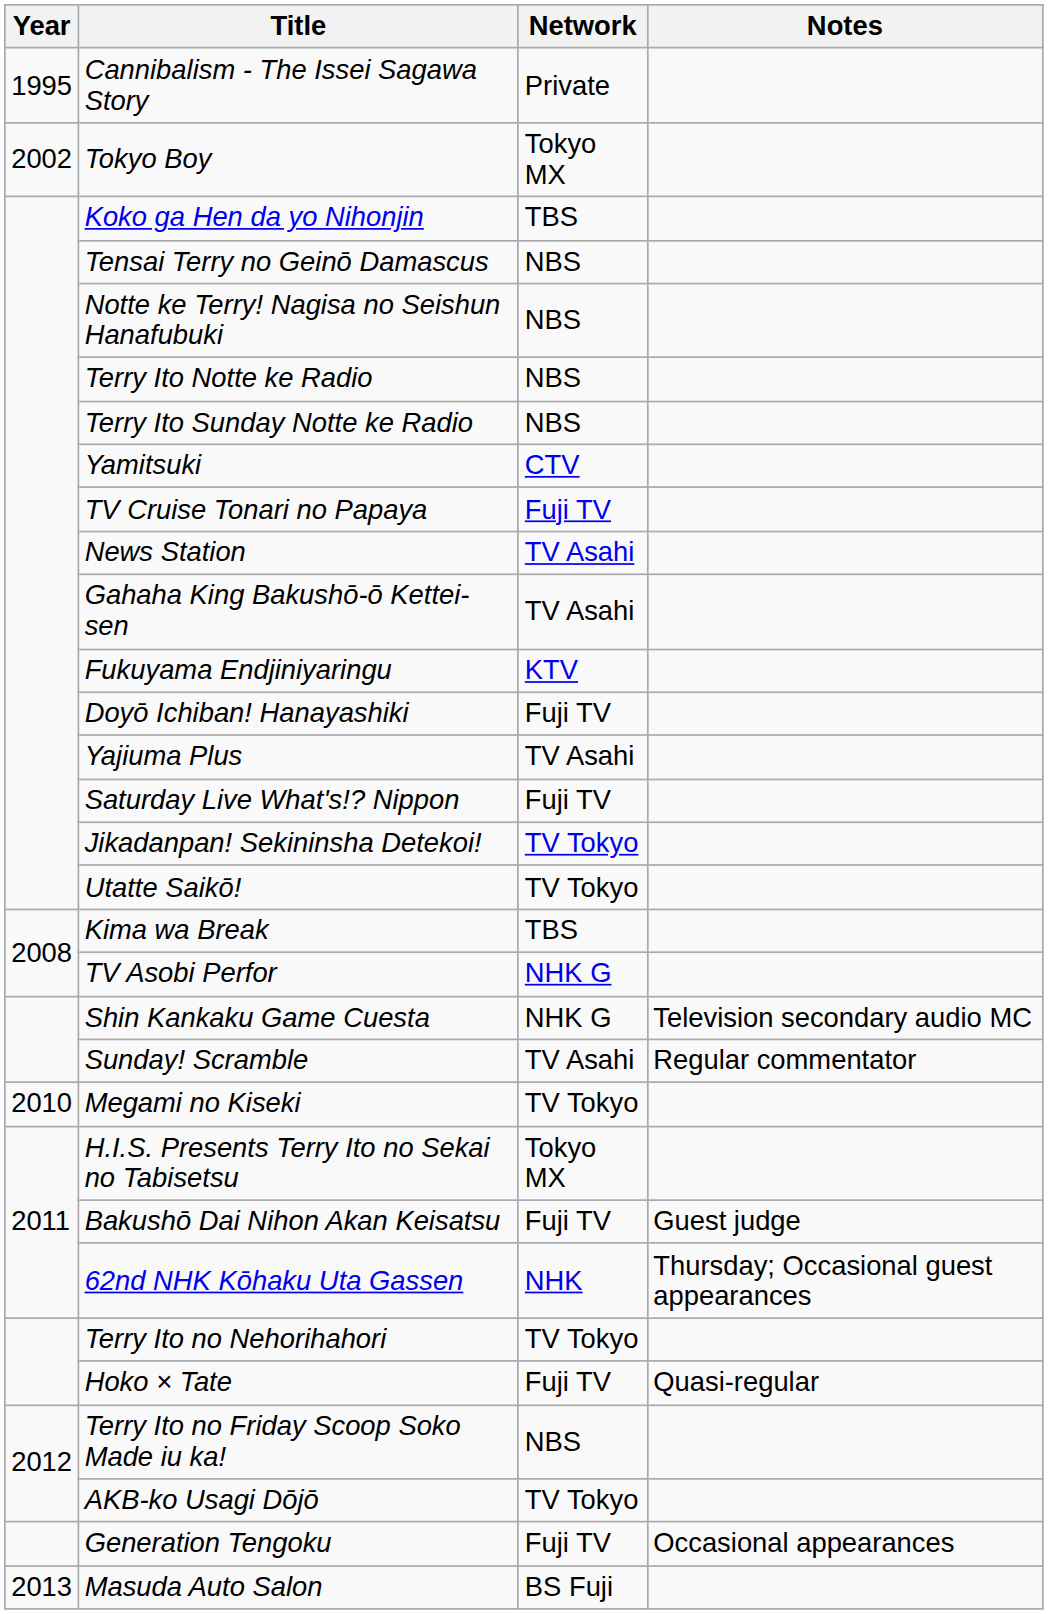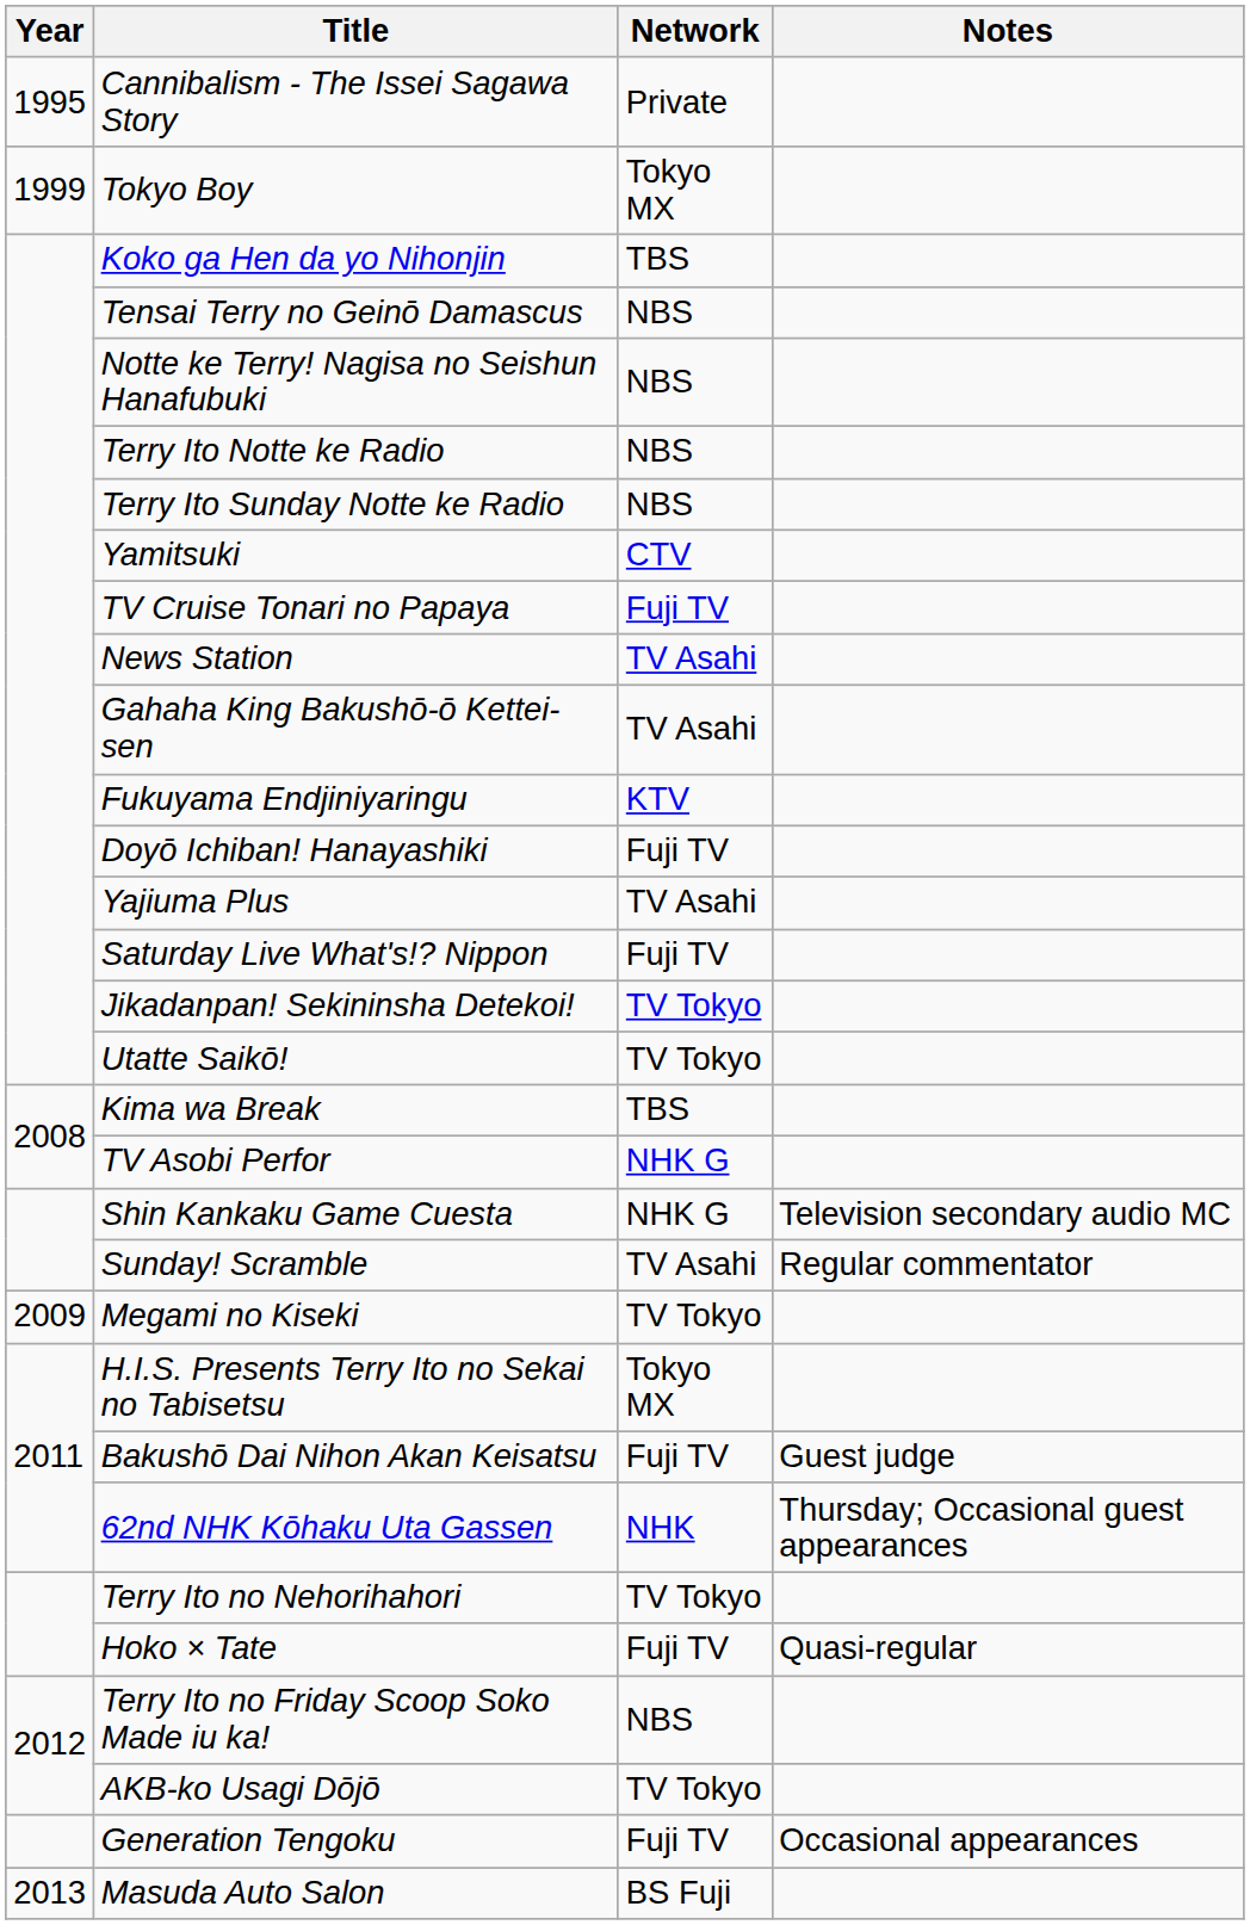Tokyo Boy | Year: 2002 -> 1999
Megami no Kiseki | Year: 2010 -> 2009
